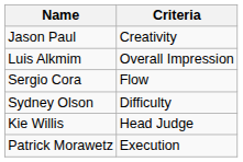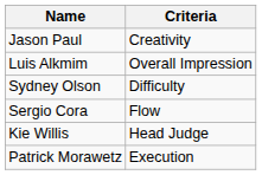rows swapped: Sydney Olson <-> Sergio Cora
